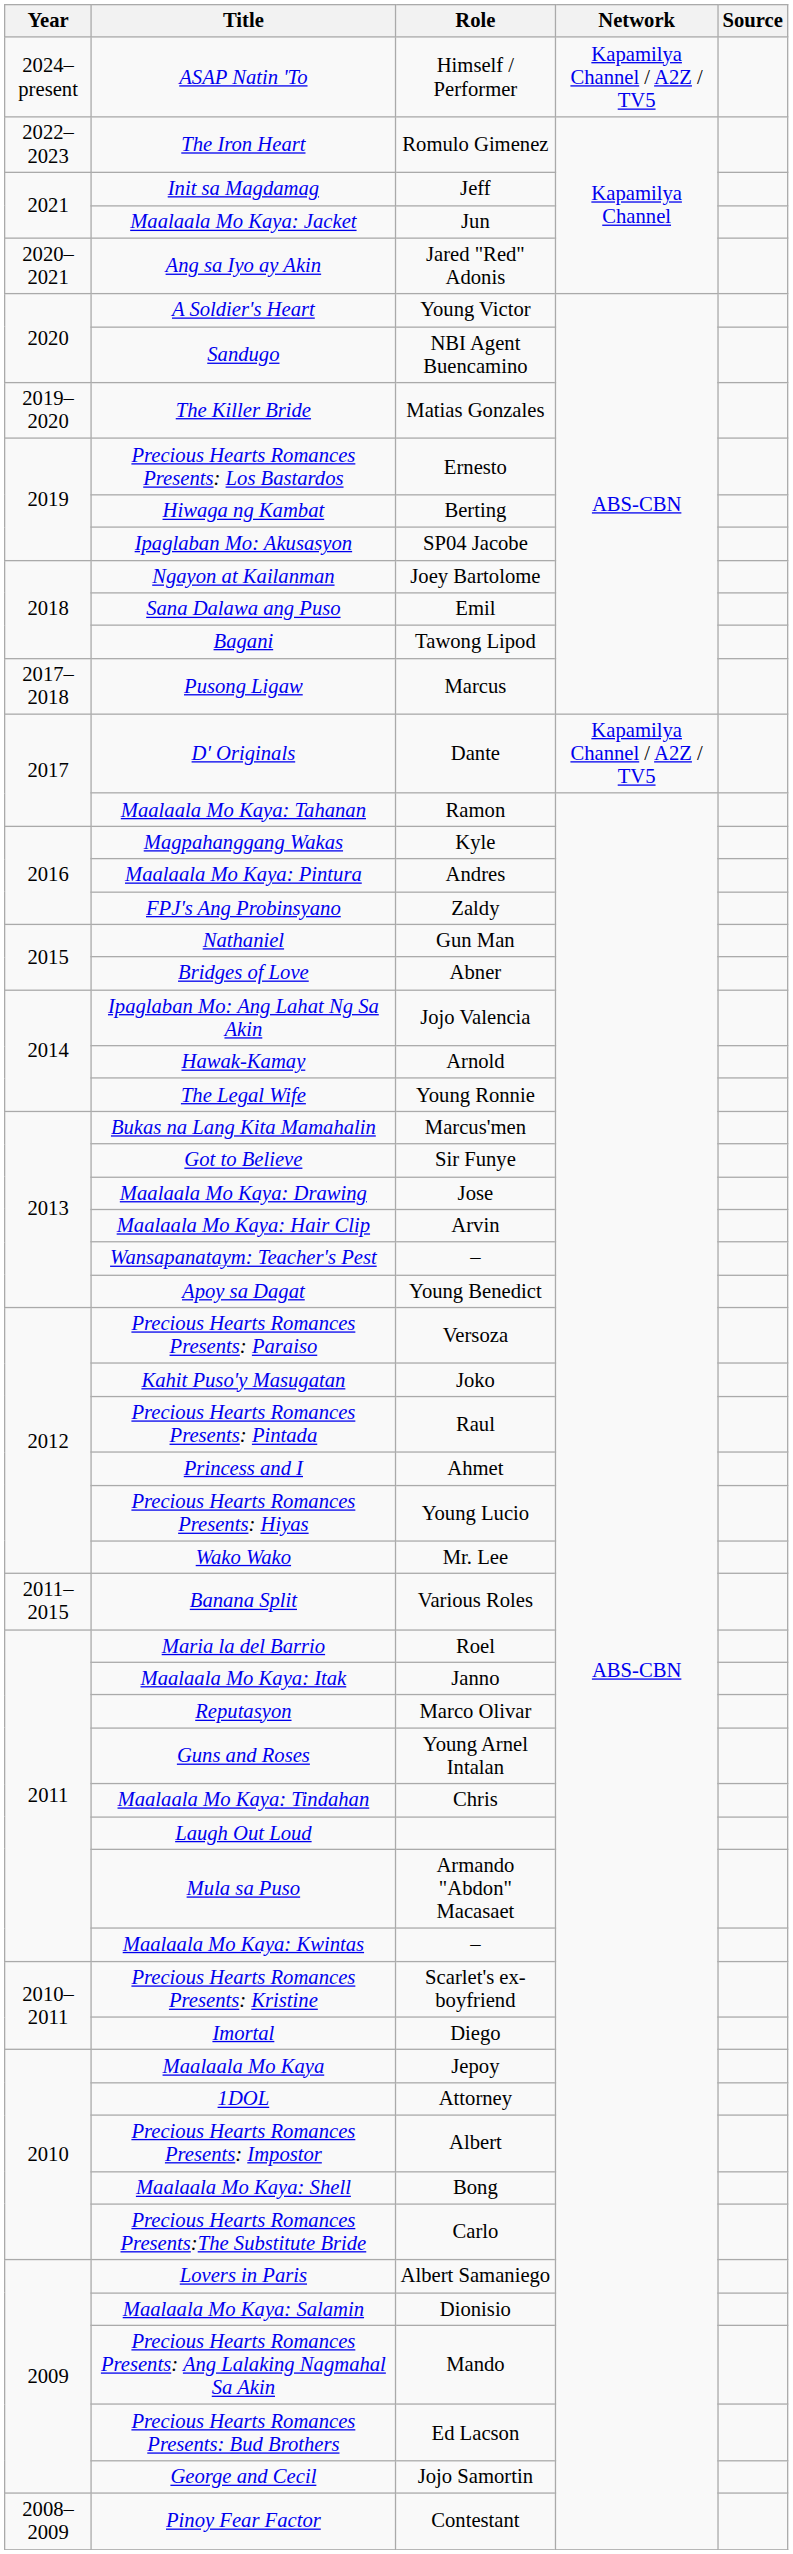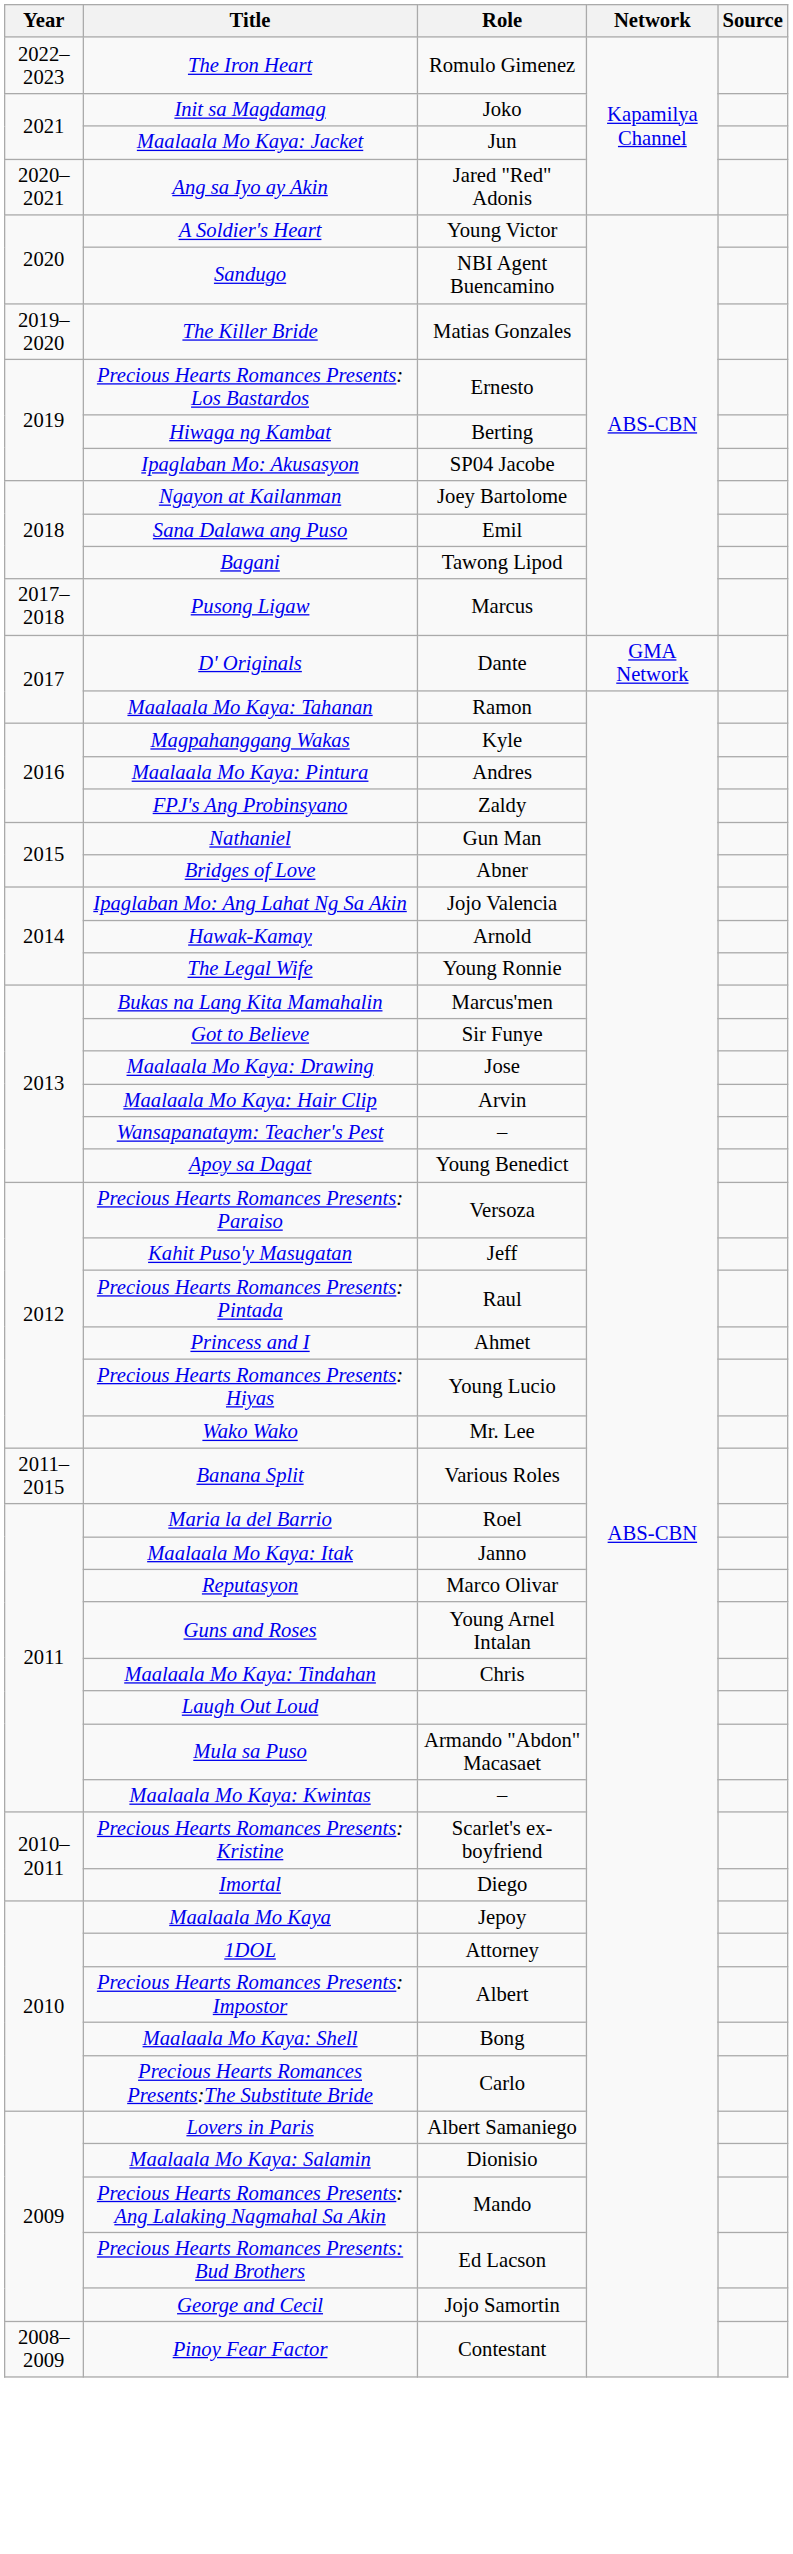- row: 2024–present | ASAP Natin 'To | Himself / Performer | Kapamilya Channel / A2Z / TV5
Init sa Magdamag | Role: Jeff -> Joko
D' Originals | Network: Kapamilya Channel / A2Z / TV5 -> GMA Network
Kahit Puso'y Masugatan | Role: Joko -> Jeff
